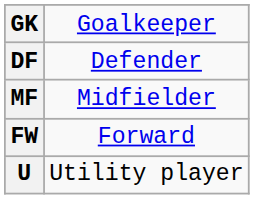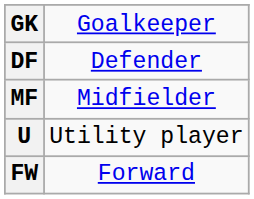rows swapped: FW <-> U
